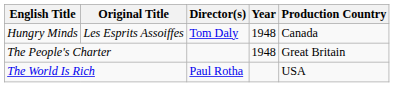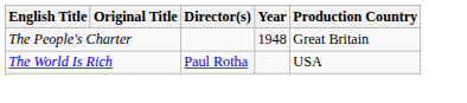- row: Hungry Minds | Les Esprits Assoiffes | Tom Daly | 1948 | Canada
